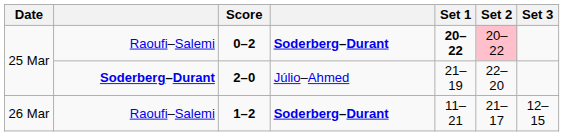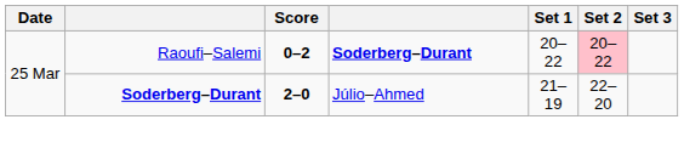0–2 | Set 1: bold -> normal
- row: 26 Mar | Raoufi–Salemi | 1–2 | Soderberg–Durant | 11–21 | 21–17 | 12–15
